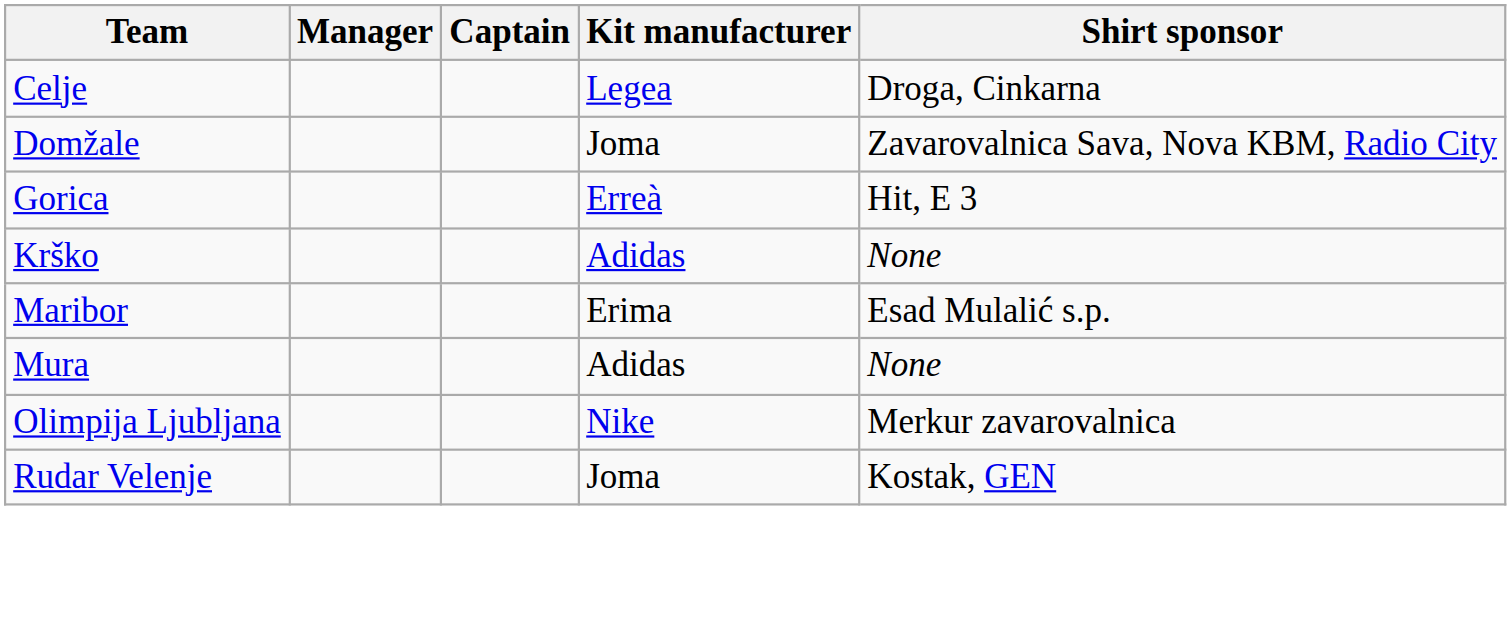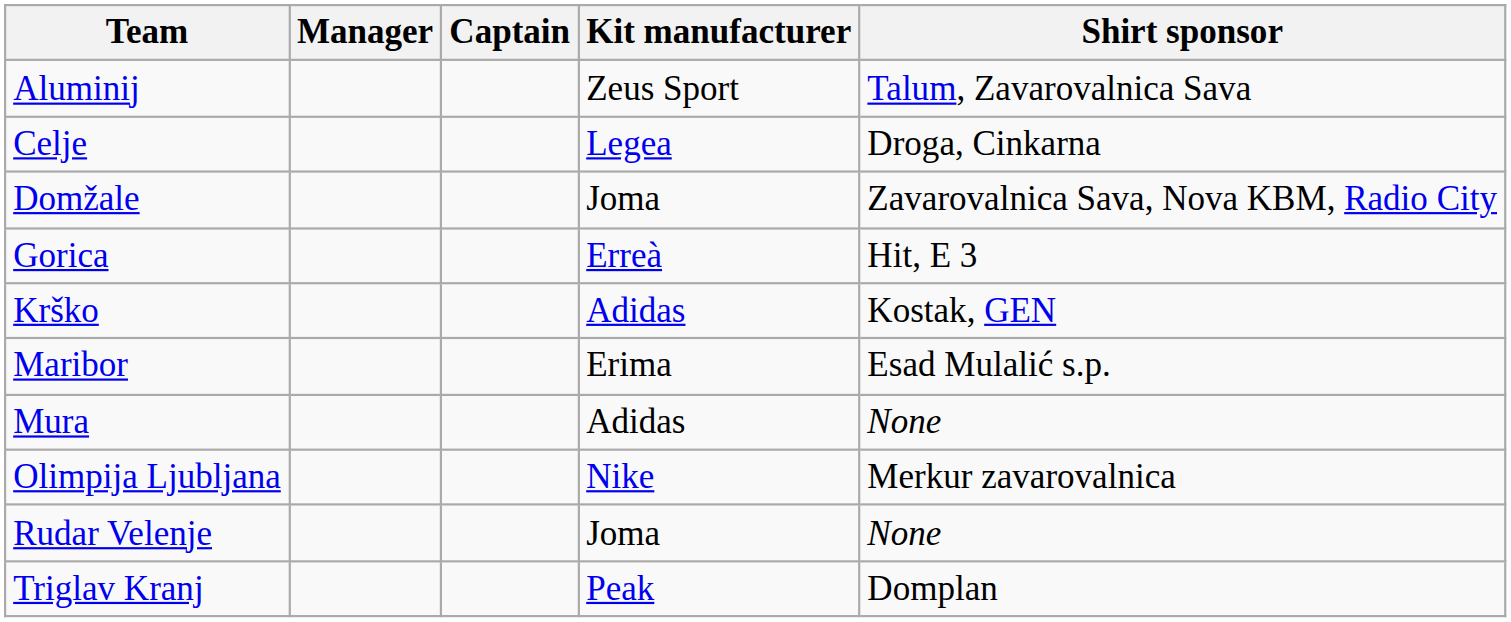+ row: Aluminij | Zeus Sport | Talum, Zavarovalnica Sava
Krško | Shirt sponsor: None -> Kostak, GEN
Rudar Velenje | Shirt sponsor: Kostak, GEN -> None
+ row: Triglav Kranj | Peak | Domplan
